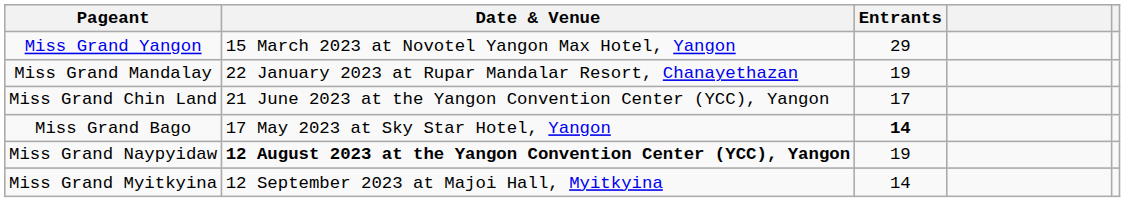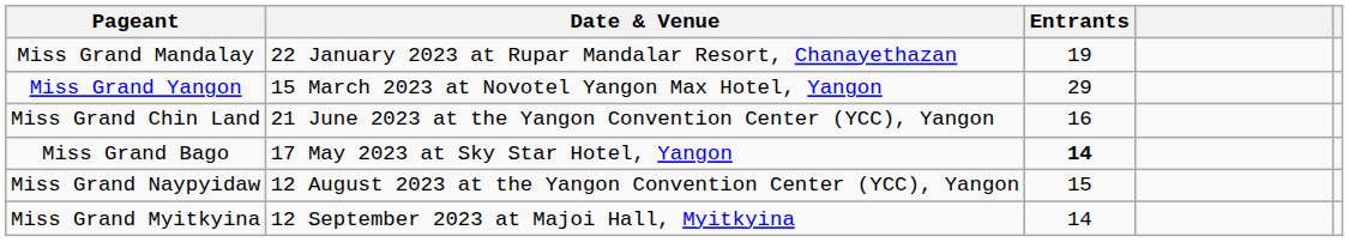rows swapped: Miss Grand Mandalay <-> Miss Grand Yangon
Miss Grand Chin Land | Entrants: 17 -> 16
Miss Grand Naypyidaw | Date & Venue: bold -> normal
Miss Grand Naypyidaw | Entrants: 19 -> 15
